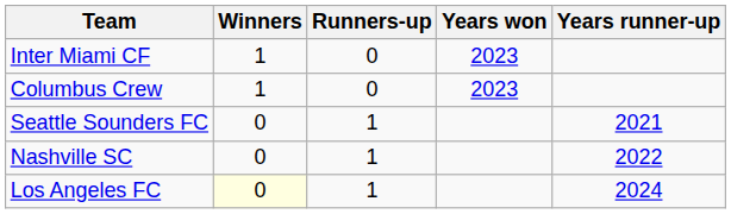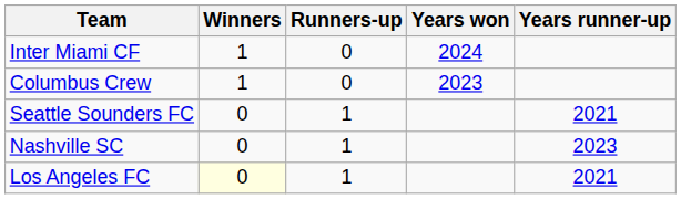Inter Miami CF | Years won: 2023 -> 2024
Nashville SC | Years runner-up: 2022 -> 2023
Los Angeles FC | Years runner-up: 2024 -> 2021
